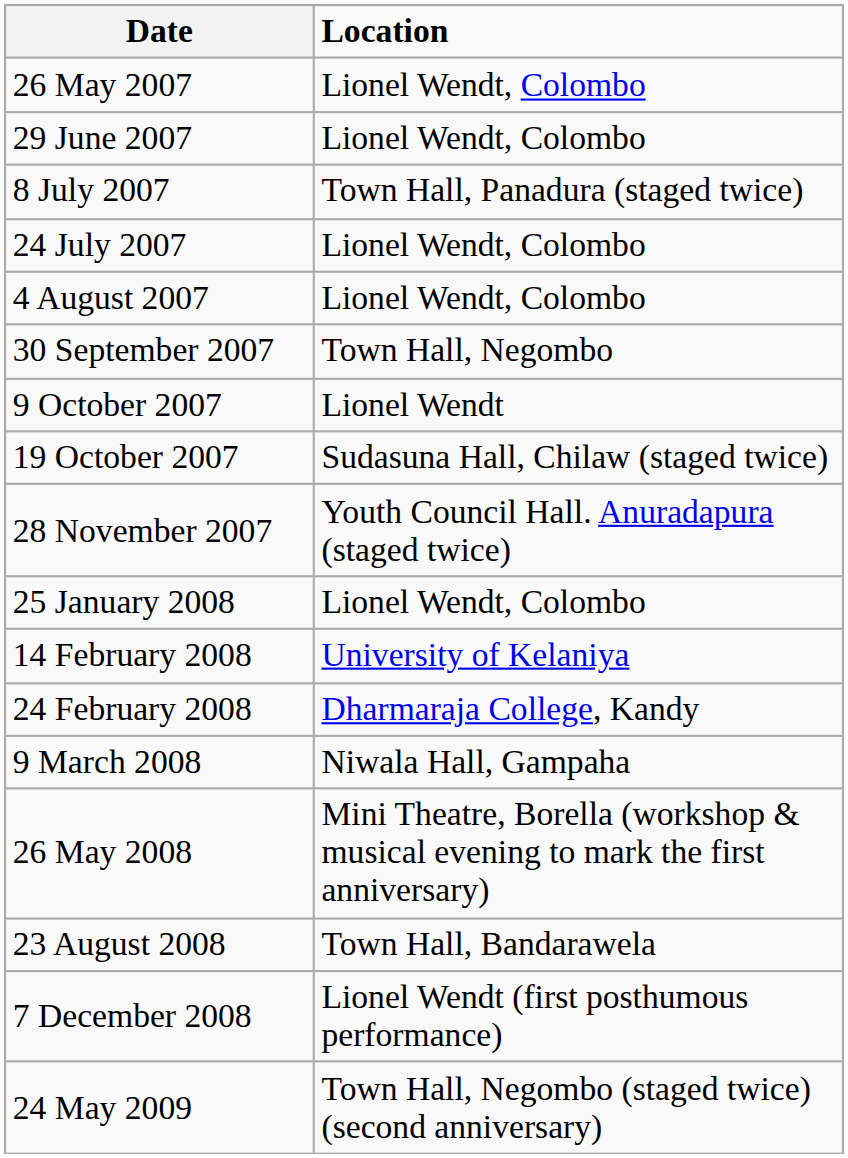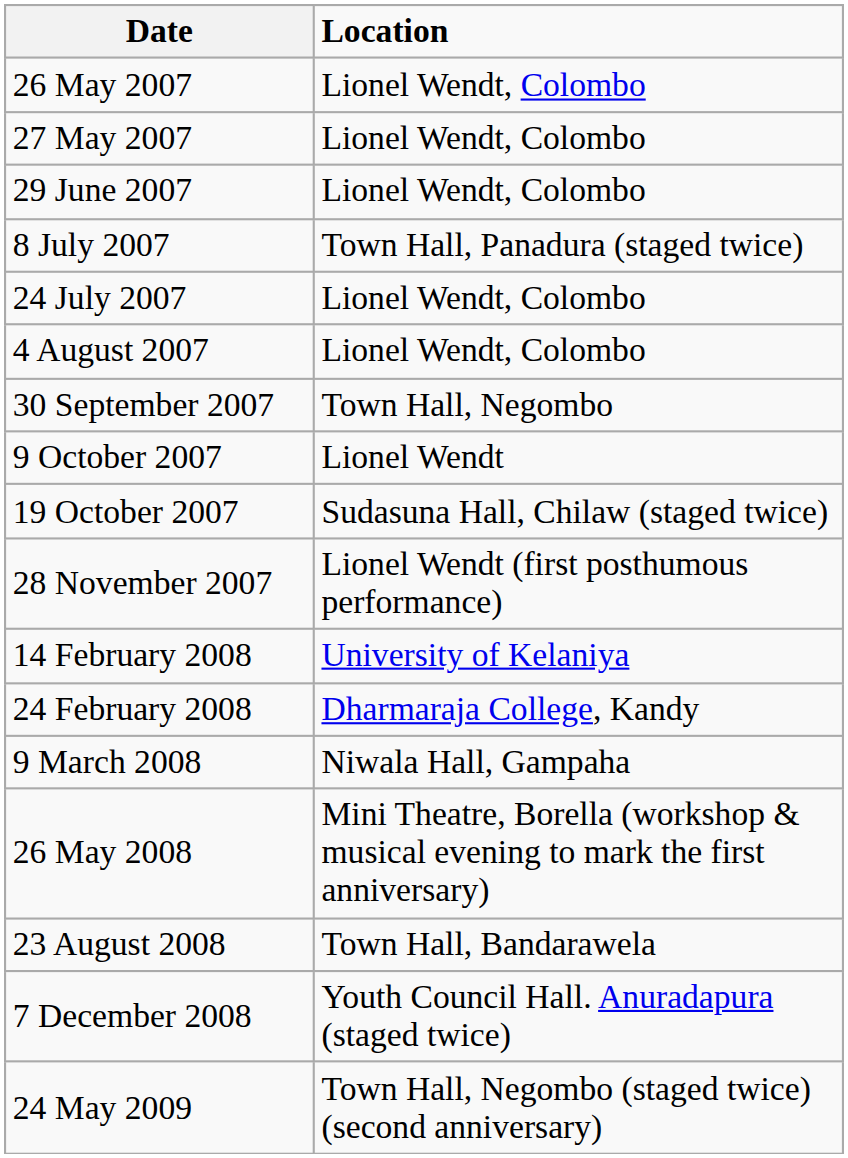+ row: 27 May 2007 | Lionel Wendt, Colombo
28 November 2007 | Location: Youth Council Hall. Anuradapura (staged twice) -> Lionel Wendt (first posthumous performance)
- row: 25 January 2008 | Lionel Wendt, Colombo
7 December 2008 | Location: Lionel Wendt (first posthumous performance) -> Youth Council Hall. Anuradapura (staged twice)
